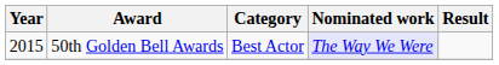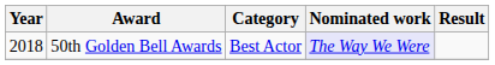50th Golden Bell Awards | Year: 2015 -> 2018
